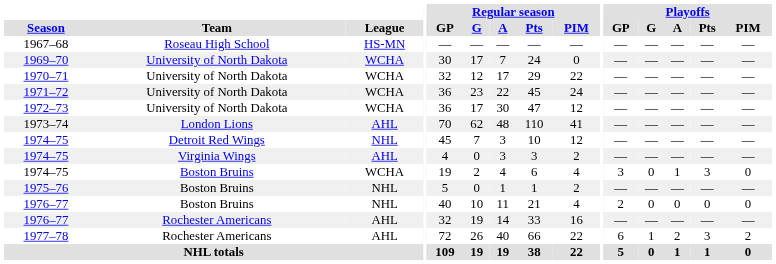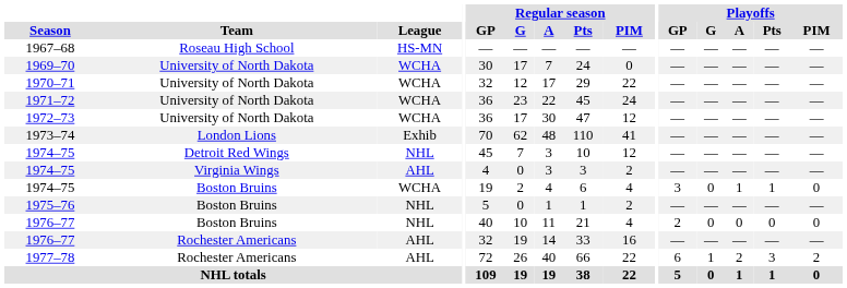1973–74 | League: AHL -> Exhib
1974–75 / Boston Bruins | Playoffs / Pts: 3 -> 1
